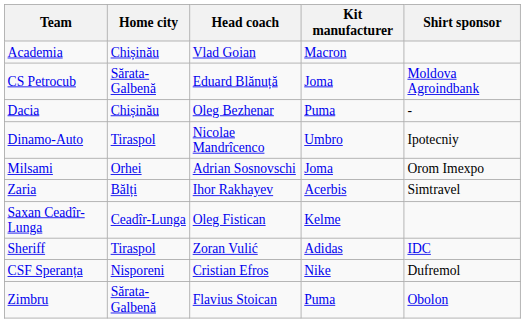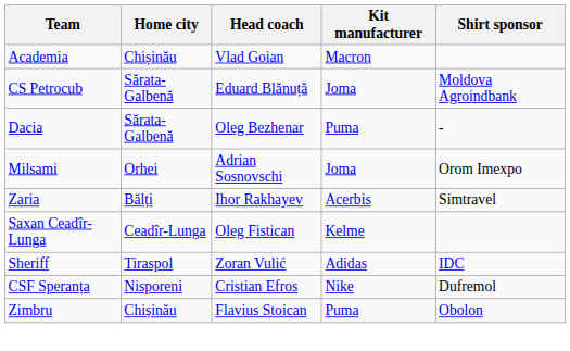Dacia | Home city: Chișinău -> Sărata-Galbenă
- row: Dinamo-Auto | Tiraspol | Nicolae Mandrîcenco | Umbro | Ipotecniy
Zimbru | Home city: Sărata-Galbenă -> Chișinău
